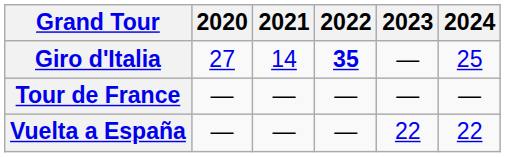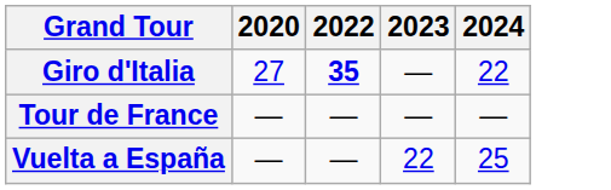- column: 2021 | 14 | — | —
Giro d'Italia | 2024: 25 -> 22
Vuelta a España | 2024: 22 -> 25
